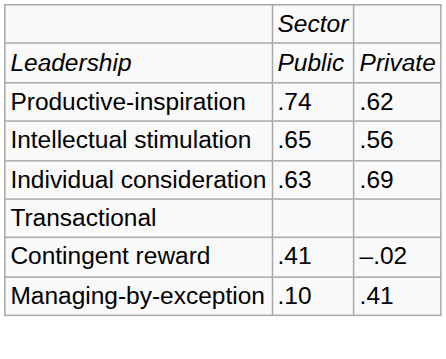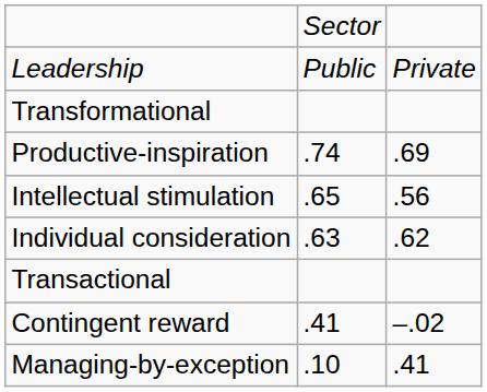+ row: Transformational
Productive-inspiration | column 3: .62 -> .69
Individual consideration | column 3: .69 -> .62
